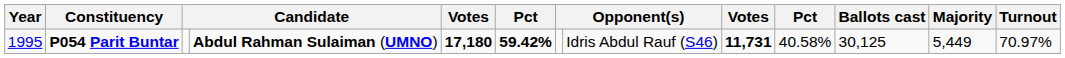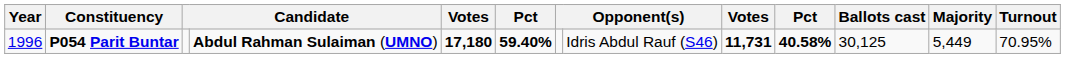P054 Parit Buntar | Year: 1995 -> 1996
P054 Parit Buntar | column 6: 59.42% -> 59.40%
P054 Parit Buntar | column 10: normal -> bold
P054 Parit Buntar | Turnout: 70.97% -> 70.95%
